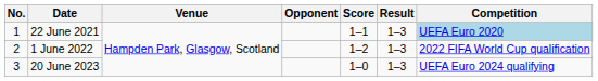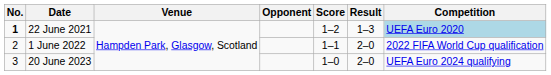22 June 2021 | No.: normal -> bold
22 June 2021 | Score: 1–1 -> 1–2
1 June 2022 | Score: 1–2 -> 1–1
1 June 2022 | Result: 1–3 -> 2–0
20 June 2023 | Result: 1–3 -> 2–0
